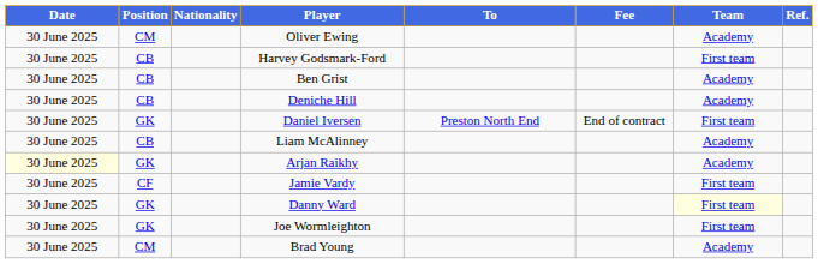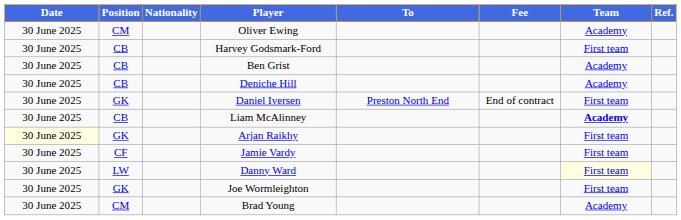Liam McAlinney | Team: normal -> bold
Arjan Raikhy | Team: Academy -> First team
Danny Ward | Position: GK -> LW
